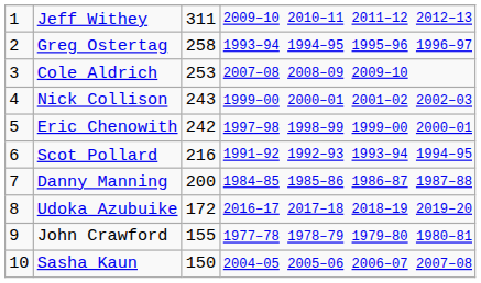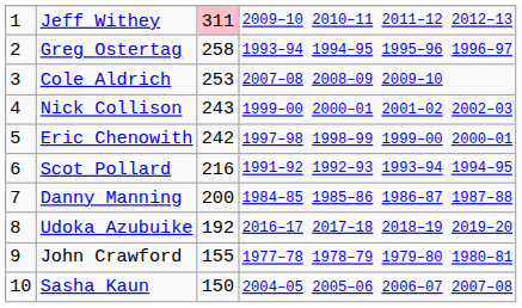Jeff Withey | column 3: no background -> pink background
Udoka Azubuike | column 3: 172 -> 192
